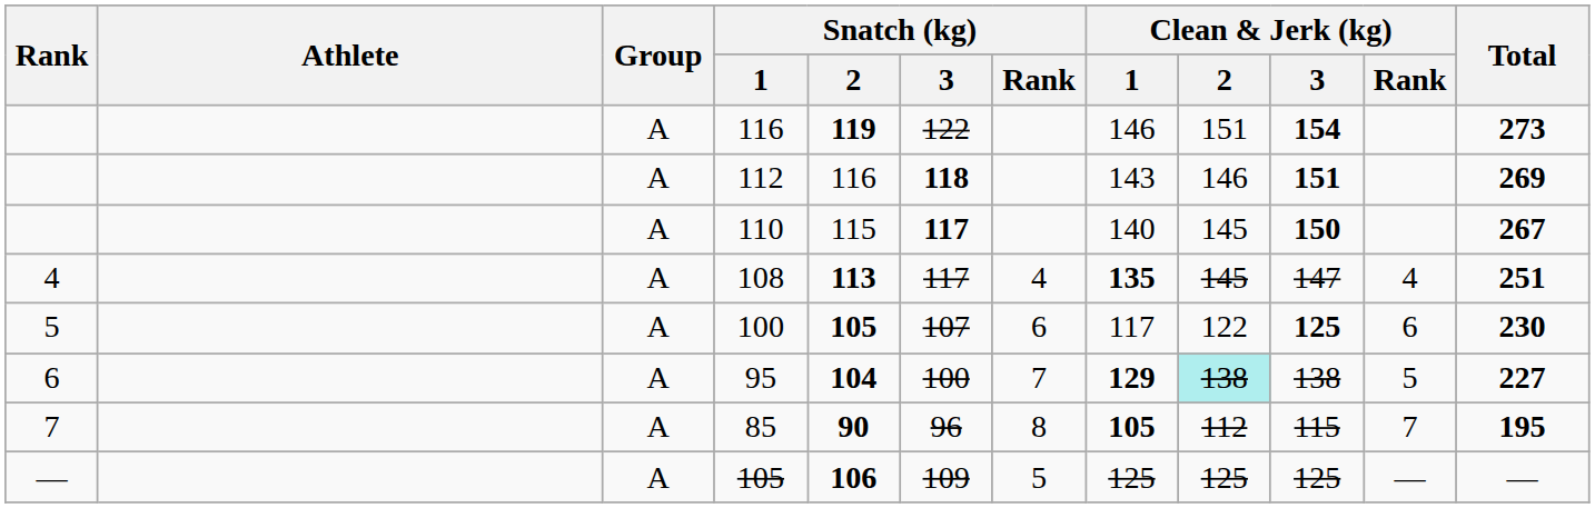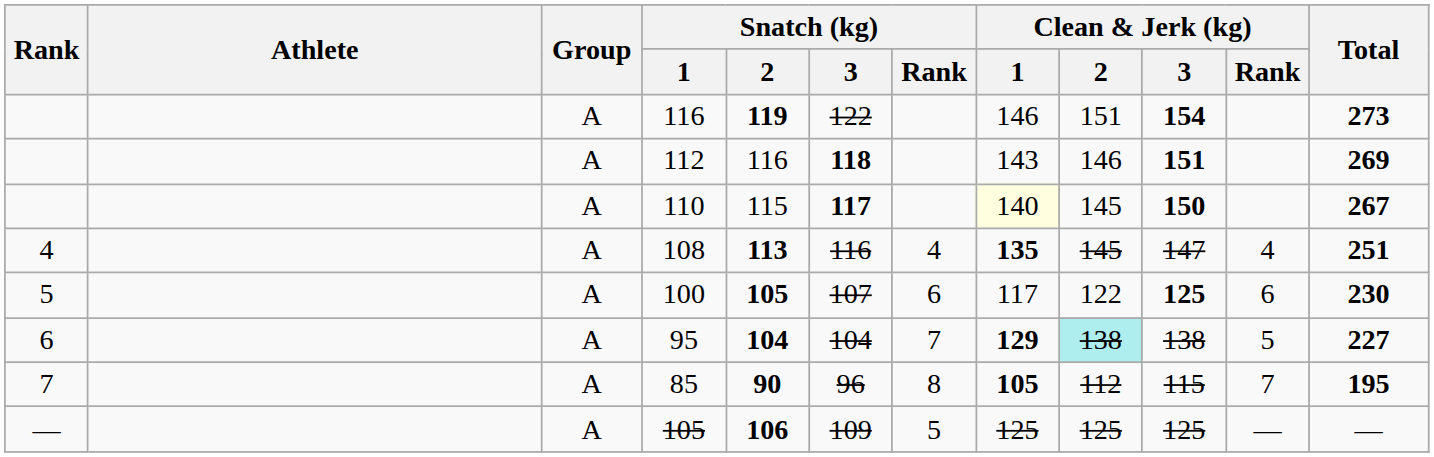110 | Clean & Jerk (kg) / 1: no background -> lightyellow background
108 | Snatch (kg) / 3: 117 -> 116
95 | Snatch (kg) / 3: 100 -> 104
